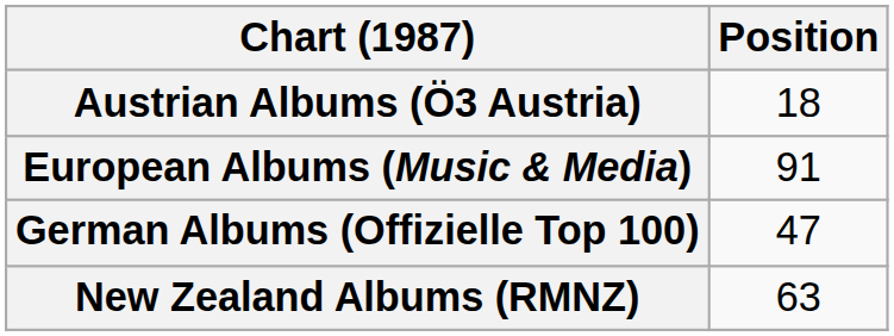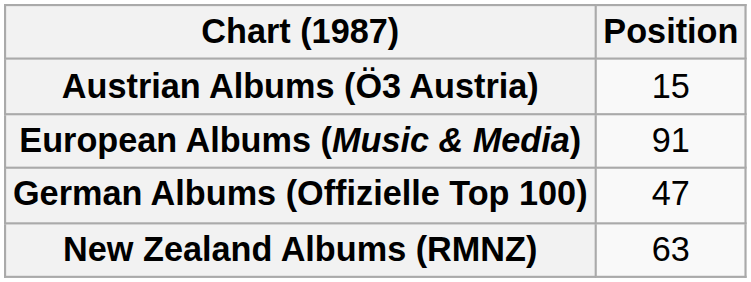Austrian Albums (Ö3 Austria) | Position: 18 -> 15
